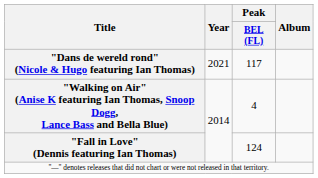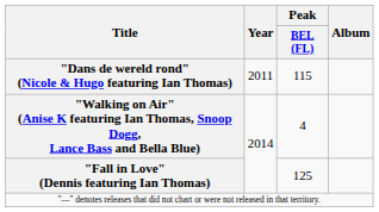"Dans de wereld rond" (Nicole & Hugo featuring Ian Thomas) | Year: 2021 -> 2011
"Dans de wereld rond" (Nicole & Hugo featuring Ian Thomas) | Peak / BEL (FL): 117 -> 115
"Fall in Love" (Dennis featuring Ian Thomas) | Peak / BEL (FL): 124 -> 125
